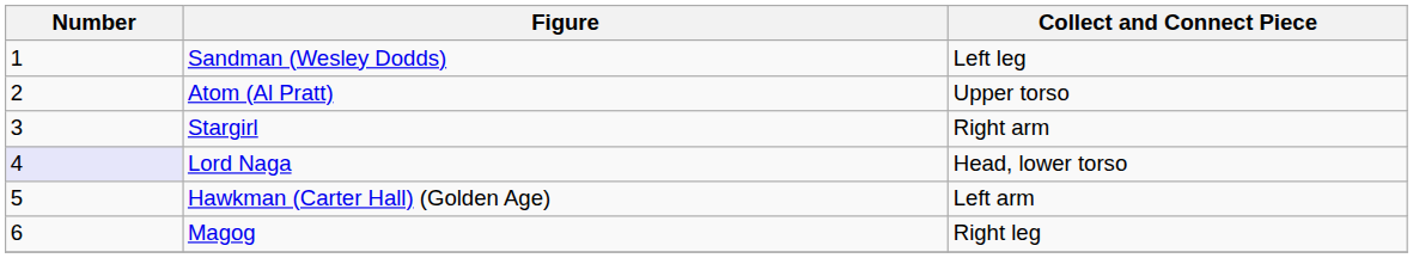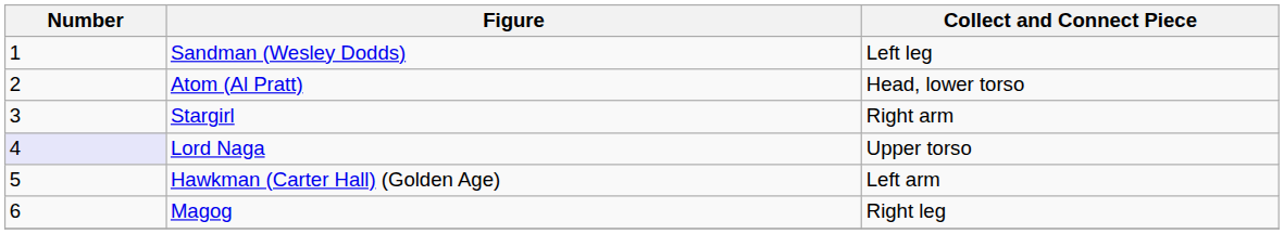Atom (Al Pratt) | Collect and Connect Piece: Upper torso -> Head, lower torso
Lord Naga | Collect and Connect Piece: Head, lower torso -> Upper torso
